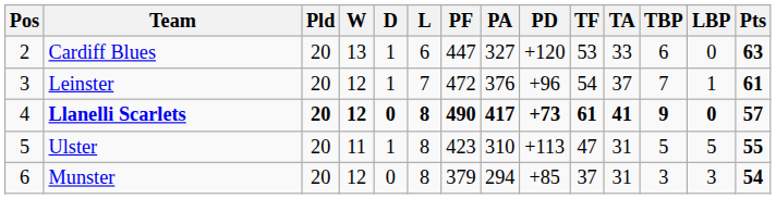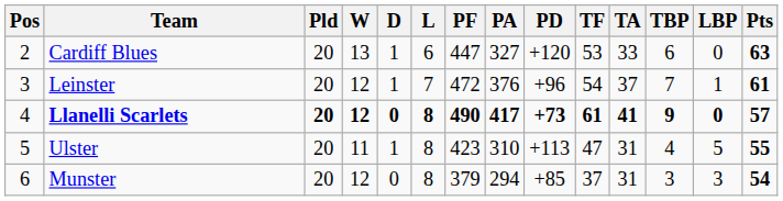Ulster | TBP: 5 -> 4
